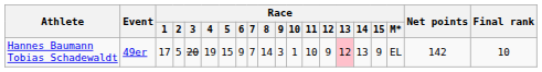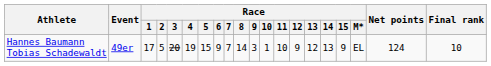Hannes Baumann Tobias Schadewaldt | Race / 13: pink background -> no background
Hannes Baumann Tobias Schadewaldt | Net points: 142 -> 124
